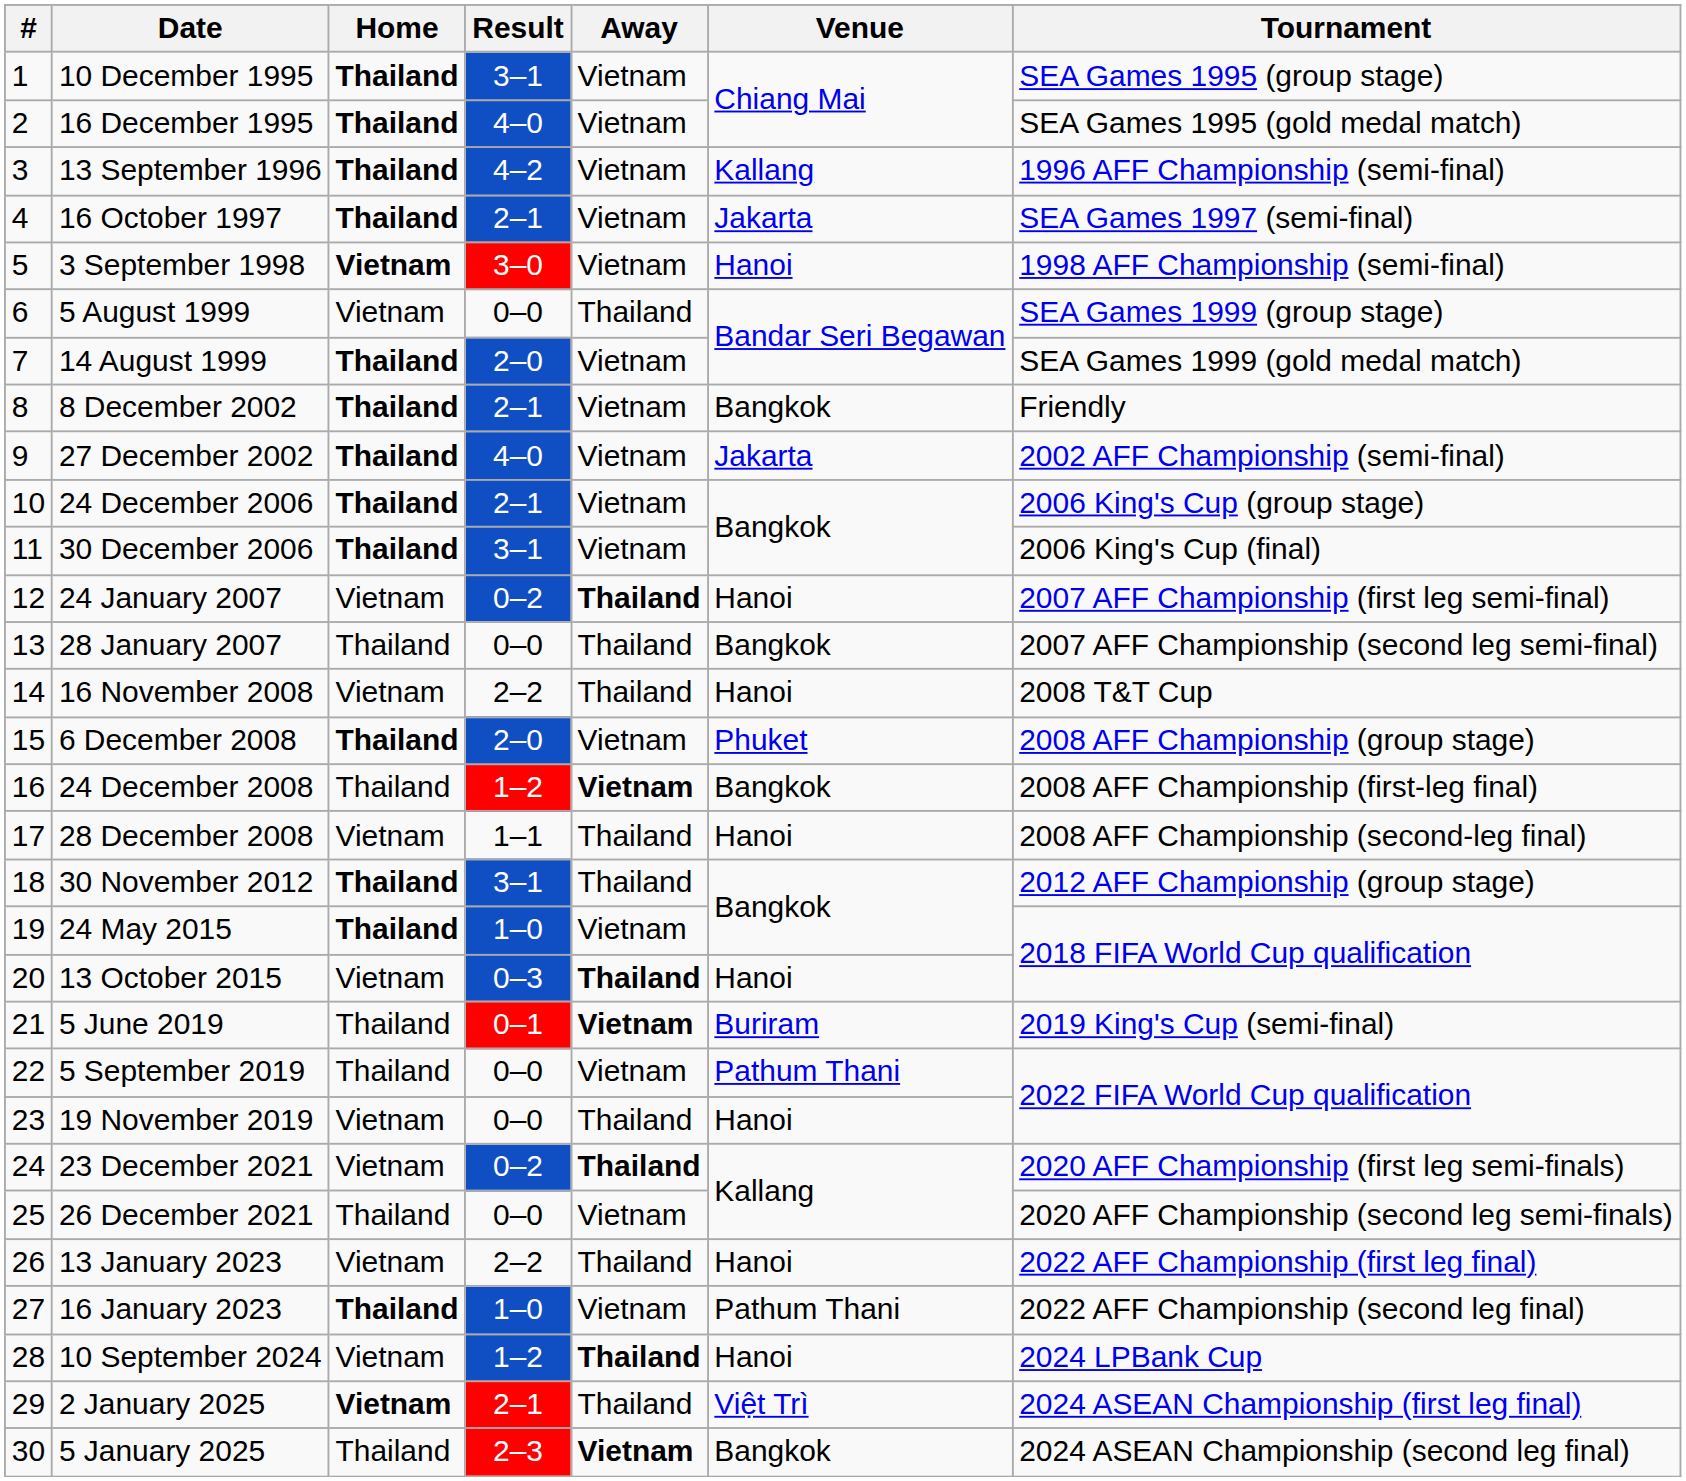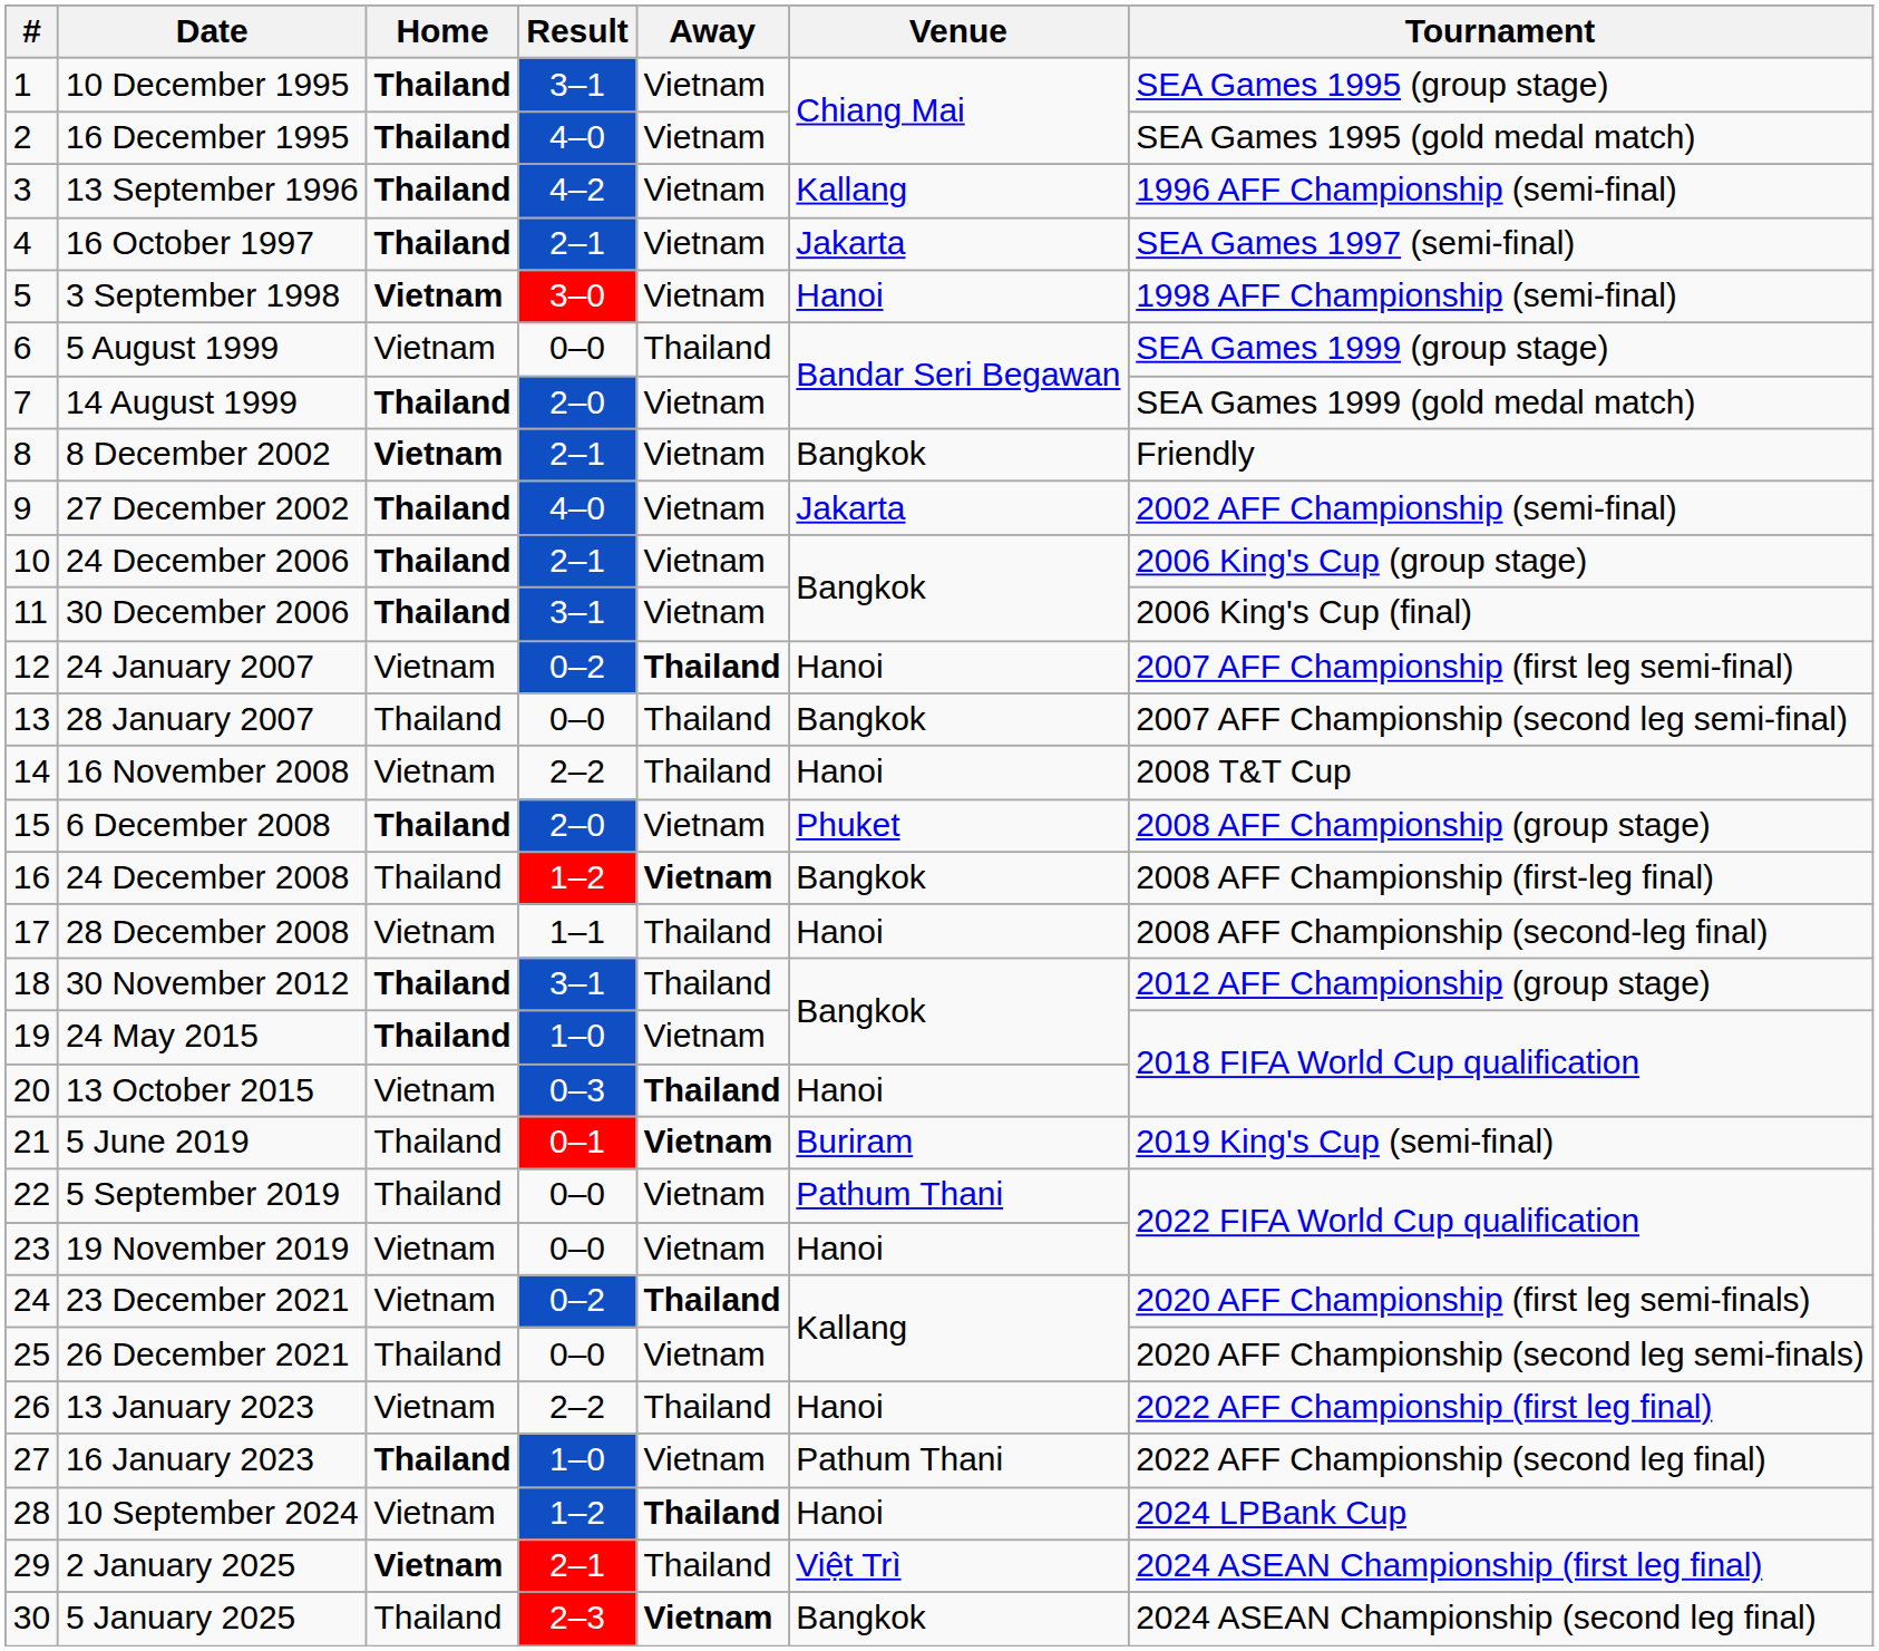8 December 2002 | Home: Thailand -> Vietnam
19 November 2019 | Away: Thailand -> Vietnam
